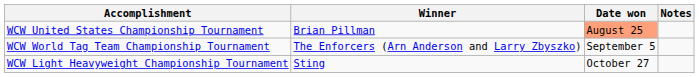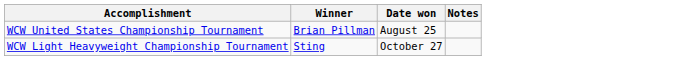WCW United States Championship Tournament | Date won: lightsalmon background -> no background
- row: WCW World Tag Team Championship Tournament | The Enforcers (Arn Anderson and Larry Zbyszko) | September 5
